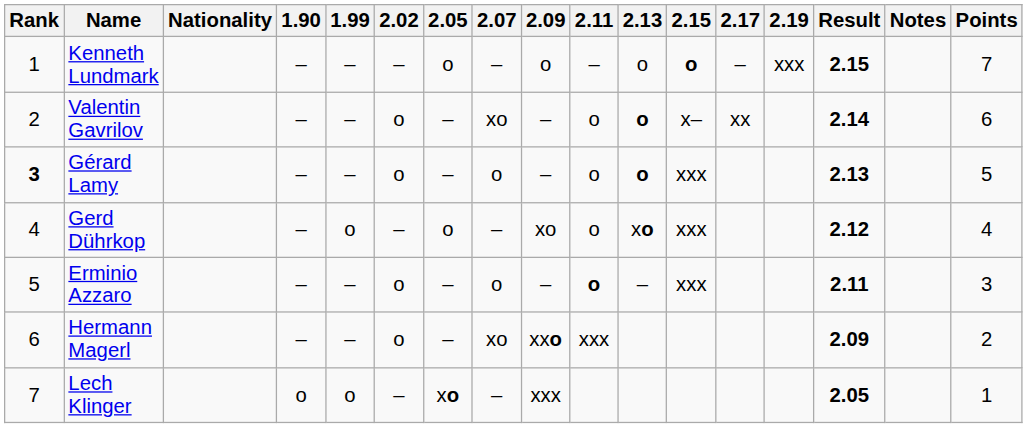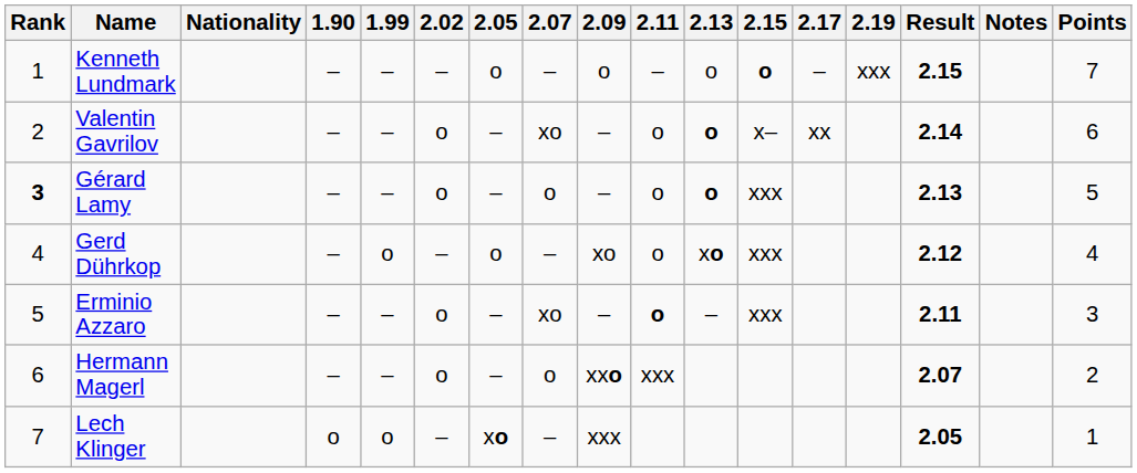Erminio Azzaro | 2.07: o -> xo
Hermann Magerl | 2.07: xo -> o
Hermann Magerl | Result: 2.09 -> 2.07
